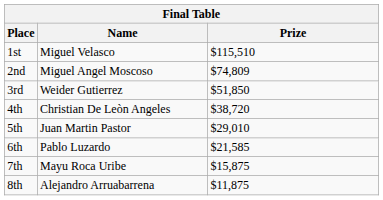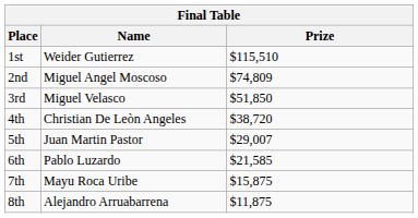1st | Name: Miguel Velasco -> Weider Gutierrez
3rd | Name: Weider Gutierrez -> Miguel Velasco
5th | Prize: $29,010 -> $29,007
